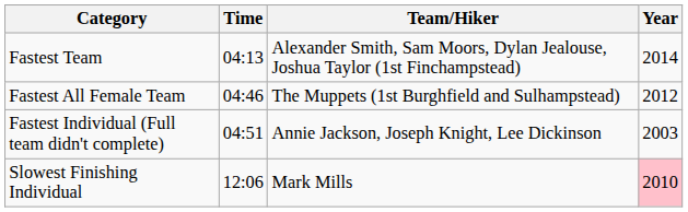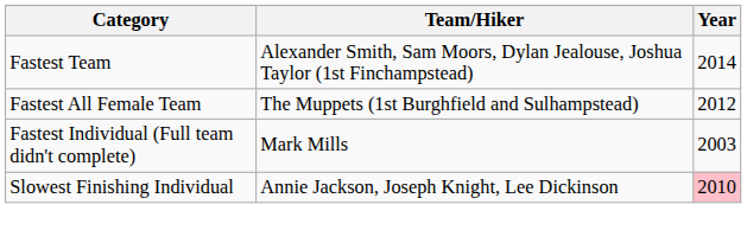- column: Time | 04:13 | 04:46 | 04:51 | 12:06
Fastest Individual (Full team didn't complete) | Team/Hiker: Annie Jackson, Joseph Knight, Lee Dickinson -> Mark Mills
Slowest Finishing Individual | Team/Hiker: Mark Mills -> Annie Jackson, Joseph Knight, Lee Dickinson
